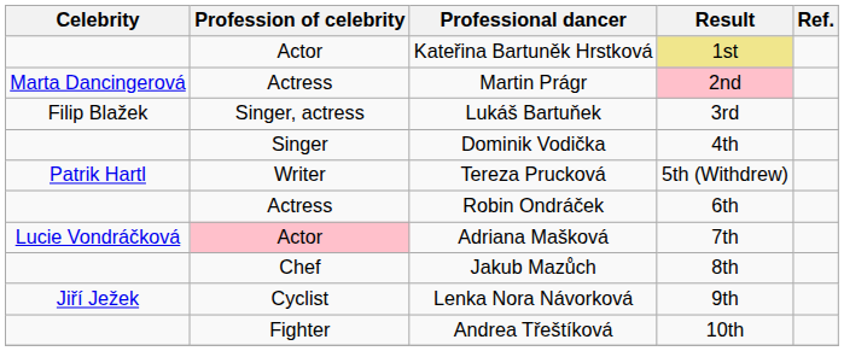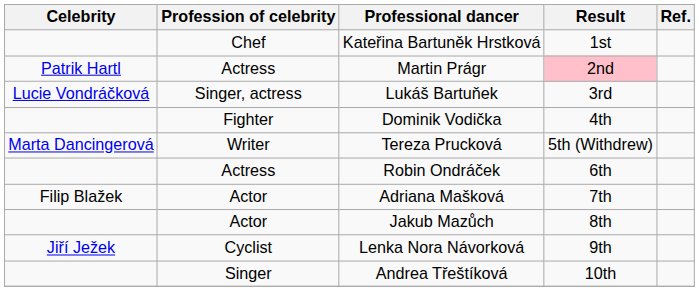Kateřina Bartuněk Hrstková | Profession of celebrity: Actor -> Chef
Kateřina Bartuněk Hrstková | Result: khaki background -> no background
Martin Prágr | Celebrity: Marta Dancingerová -> Patrik Hartl
Lukáš Bartuňek | Celebrity: Filip Blažek -> Lucie Vondráčková
Dominik Vodička | Profession of celebrity: Singer -> Fighter
Tereza Prucková | Celebrity: Patrik Hartl -> Marta Dancingerová
Adriana Mašková | Celebrity: Lucie Vondráčková -> Filip Blažek
Adriana Mašková | Profession of celebrity: pink background -> no background
Jakub Mazůch | Profession of celebrity: Chef -> Actor
Andrea Třeštíková | Profession of celebrity: Fighter -> Singer
